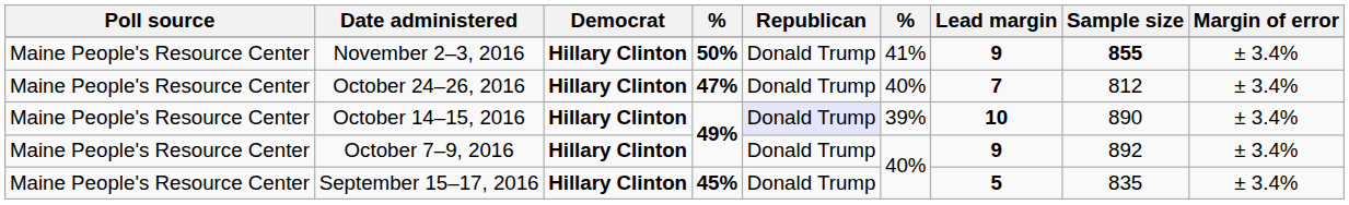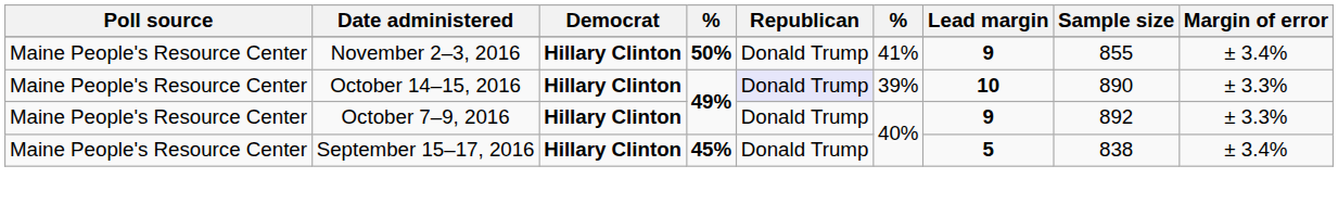November 2–3, 2016 | Sample size: bold -> normal
- row: Maine People's Resource Center | October 24–26, 2016 | Hillary Clinton | 47% | Donald Trump | 40% | 7 | 812 | ± 3.4%
October 14–15, 2016 | Margin of error: ± 3.4% -> ± 3.3%
October 7–9, 2016 | Margin of error: ± 3.4% -> ± 3.3%
September 15–17, 2016 | Sample size: 835 -> 838
